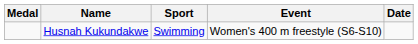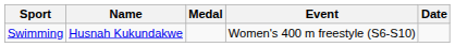columns swapped: Medal <-> Sport
